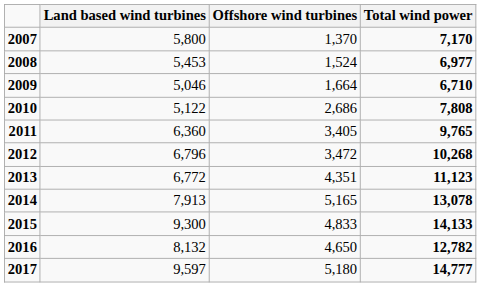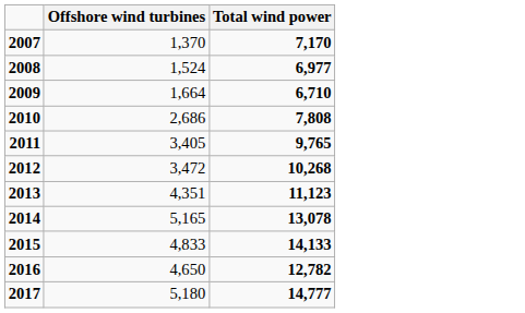- column: Land based wind turbines | 5,800 | 5,453 | 5,046 | 5,122 | 6,360 | 6,796 | 6,772 | 7,913 | 9,300 | 8,132 | 9,597
